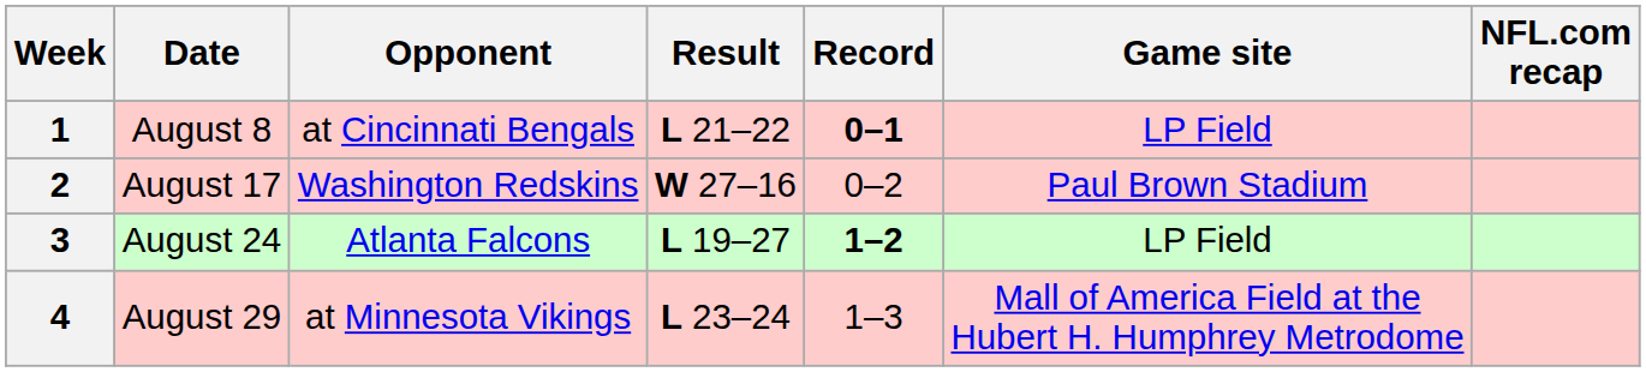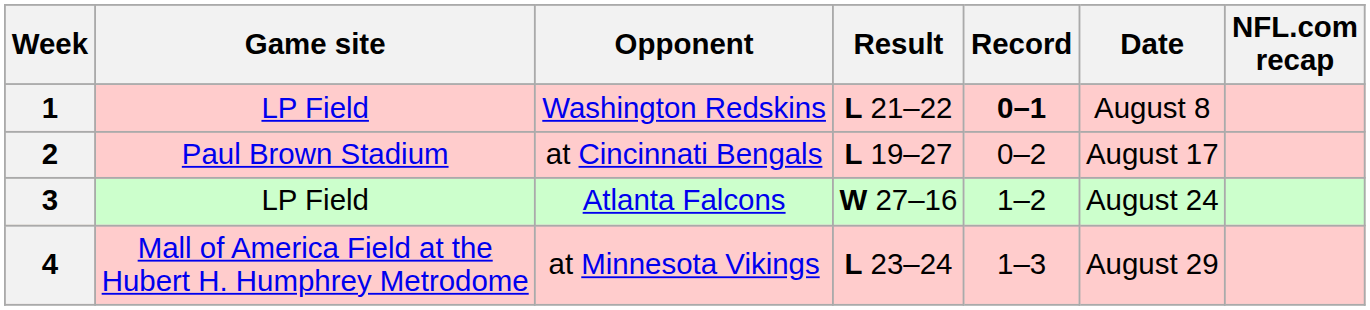columns swapped: Date <-> Game site
1 | Opponent: at Cincinnati Bengals -> Washington Redskins
2 | Opponent: Washington Redskins -> at Cincinnati Bengals
2 | Result: W 27–16 -> L 19–27
3 | Result: L 19–27 -> W 27–16
3 | Record: bold -> normal
